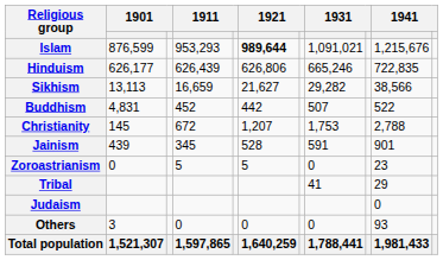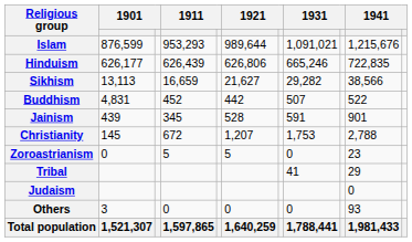Islam | column 6: bold -> normal
rows swapped: Jainism <-> Christianity
